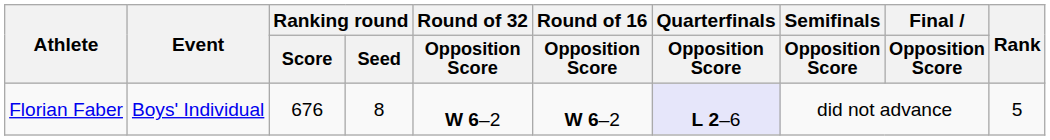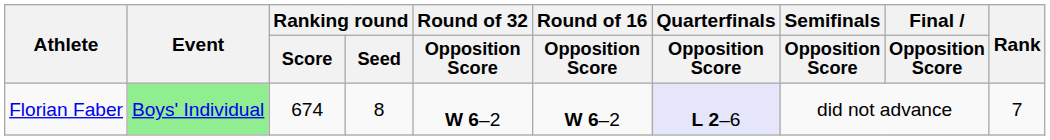Florian Faber | Event: no background -> lightgreen background
Florian Faber | Ranking round / Score: 676 -> 674
Florian Faber | Rank: 5 -> 7
